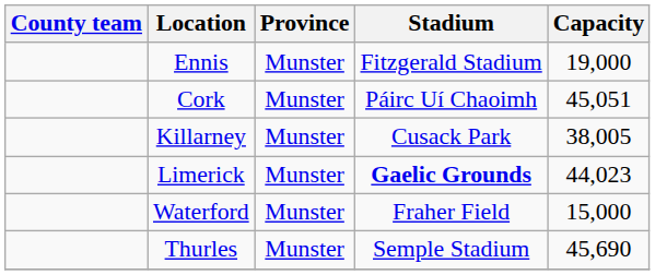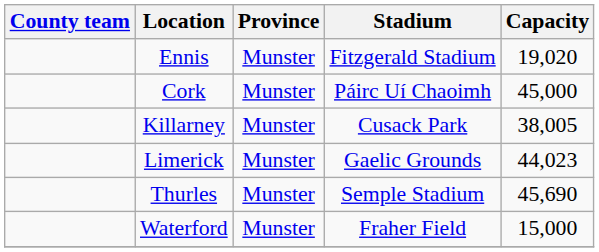Ennis | Capacity: 19,000 -> 19,020
Cork | Capacity: 45,051 -> 45,000
Limerick | Stadium: bold -> normal
rows swapped: Thurles <-> Waterford
